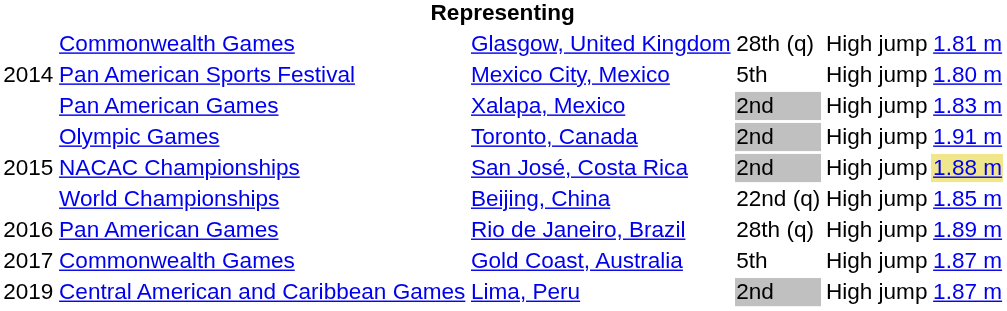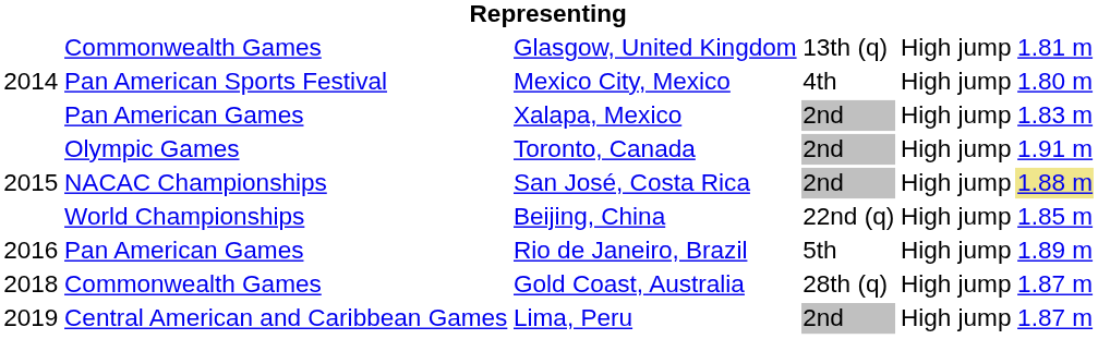Glasgow, United Kingdom | column 4: 28th (q) -> 13th (q)
Mexico City, Mexico | column 4: 5th -> 4th
Rio de Janeiro, Brazil | column 4: 28th (q) -> 5th
Gold Coast, Australia | column 1: 2017 -> 2018
Gold Coast, Australia | column 4: 5th -> 28th (q)
